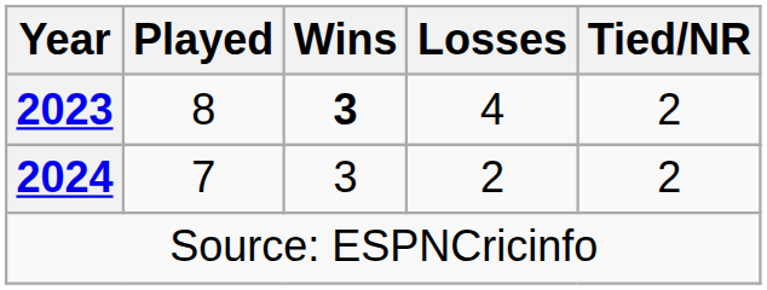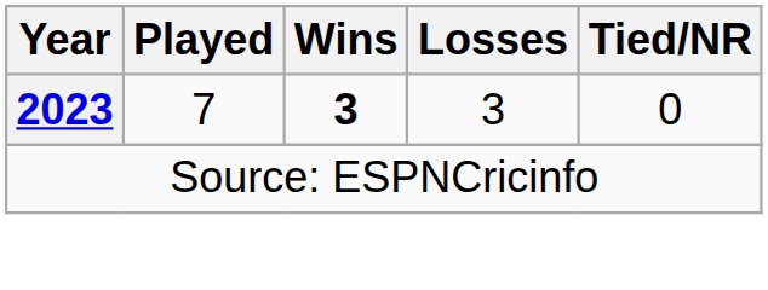2023 | Played: 8 -> 7
2023 | Losses: 4 -> 3
2023 | Tied/NR: 2 -> 0
- row: 2024 | 7 | 3 | 2 | 2
